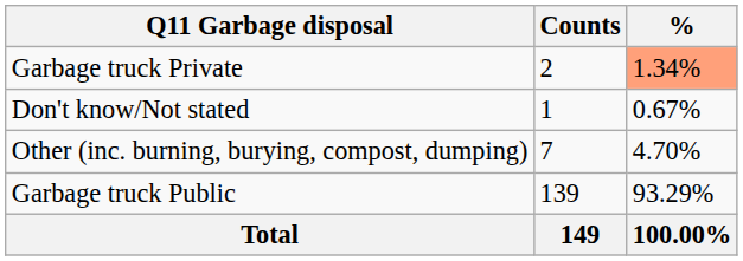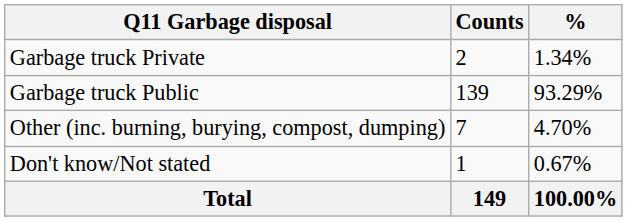Garbage truck Private | %: lightsalmon background -> no background
rows swapped: Garbage truck Public <-> Don't know/Not stated
